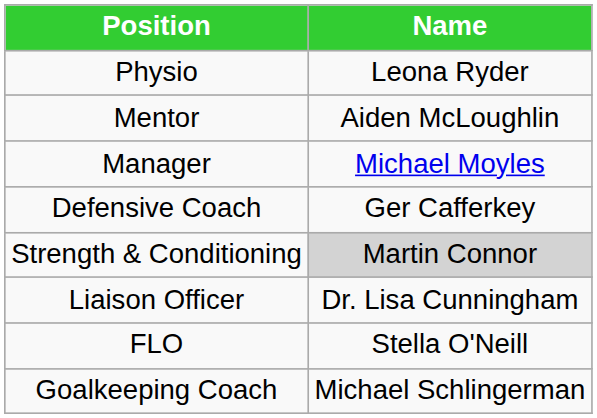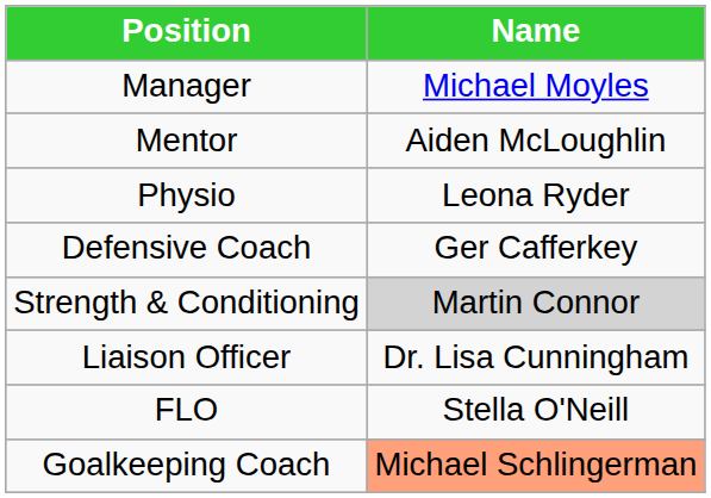rows swapped: Manager <-> Physio
Goalkeeping Coach | Name: no background -> lightsalmon background
